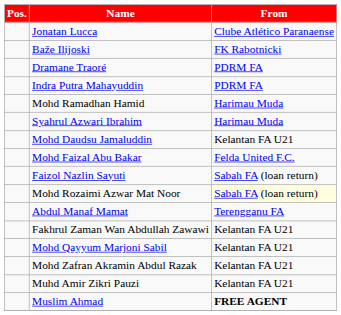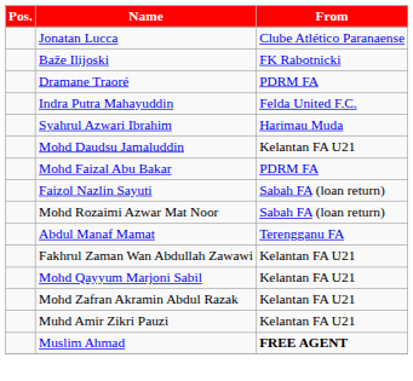Indra Putra Mahayuddin | From: PDRM FA -> Felda United F.C.
- row: Mohd Ramadhan Hamid | Harimau Muda
Mohd Faizal Abu Bakar | From: Felda United F.C. -> PDRM FA
Mohd Rozaimi Azwar Mat Noor | From: lightyellow background -> no background
